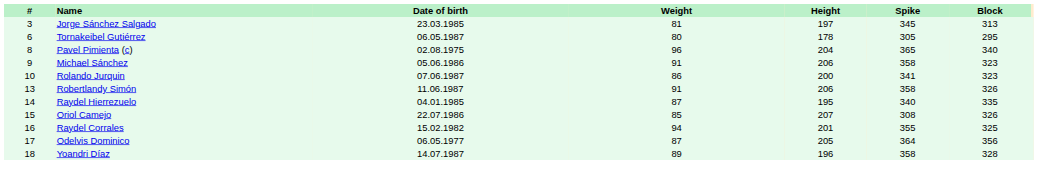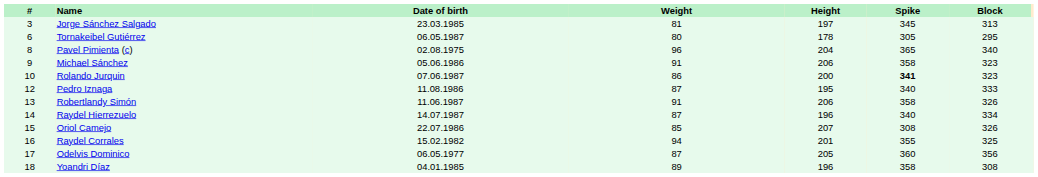Rolando Jurquin | Spike: normal -> bold
+ row: 12 | Pedro Iznaga | 11.08.1986 | 87 | 195 | 340 | 333
Raydel Hierrezuelo | Date of birth: 04.01.1985 -> 14.07.1987
Raydel Hierrezuelo | Height: 195 -> 196
Raydel Hierrezuelo | Block: 335 -> 334
Odelvis Dominico | Spike: 364 -> 360
Yoandri Díaz | Date of birth: 14.07.1987 -> 04.01.1985
Yoandri Díaz | Block: 328 -> 308
